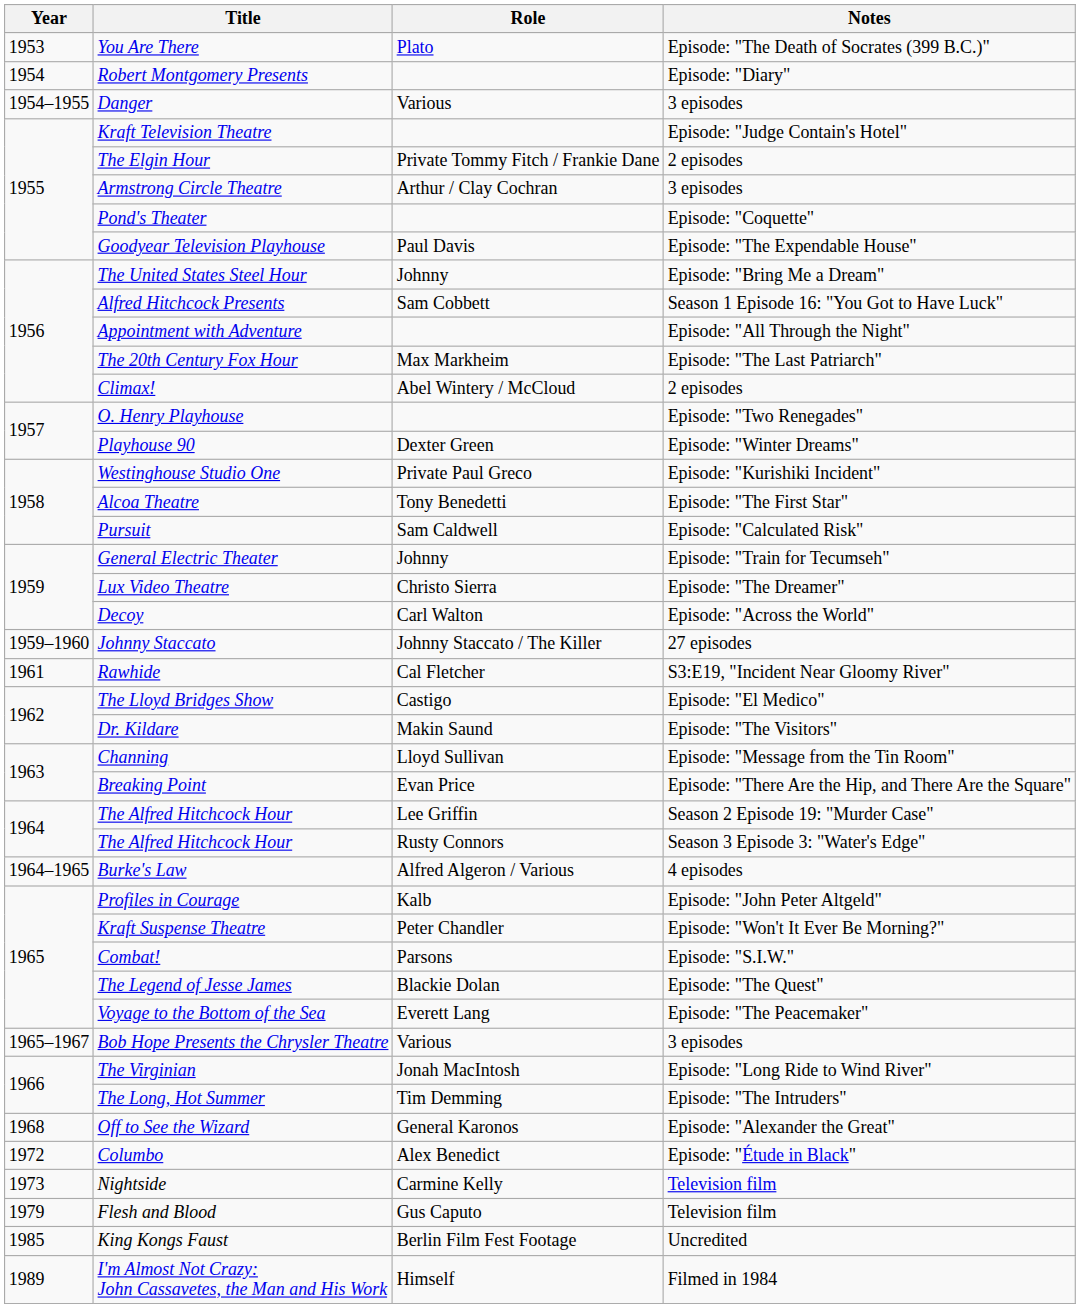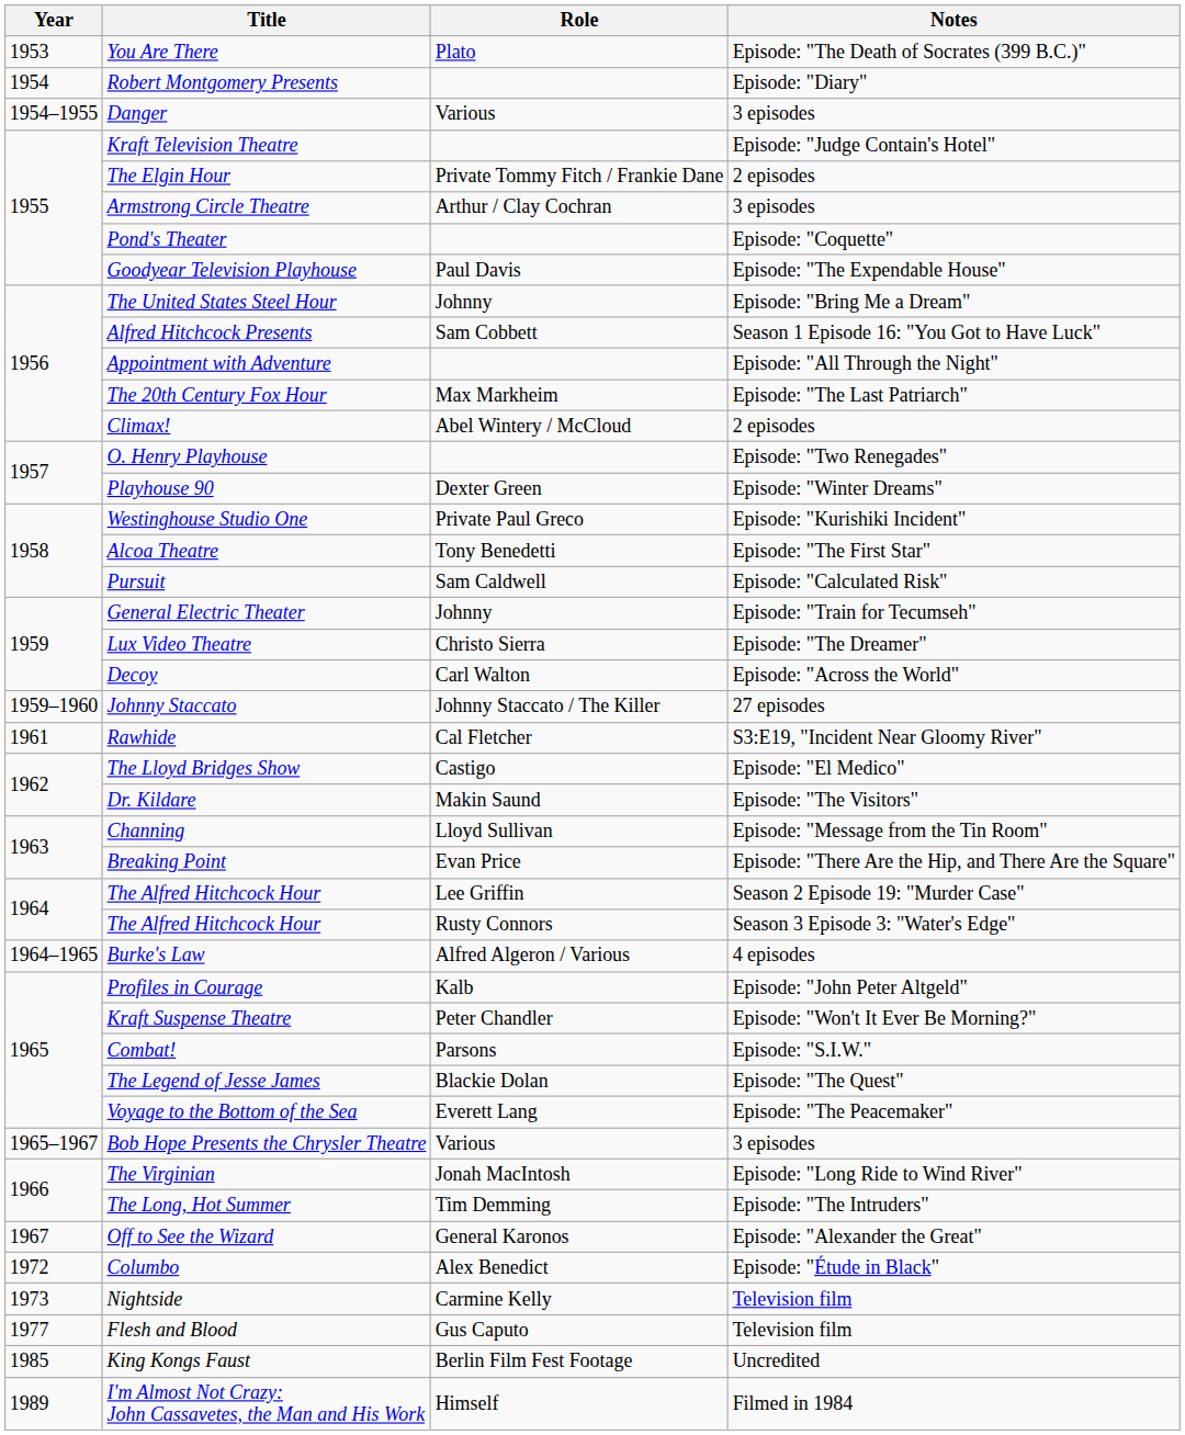Off to See the Wizard | Year: 1968 -> 1967
Flesh and Blood | Year: 1979 -> 1977
